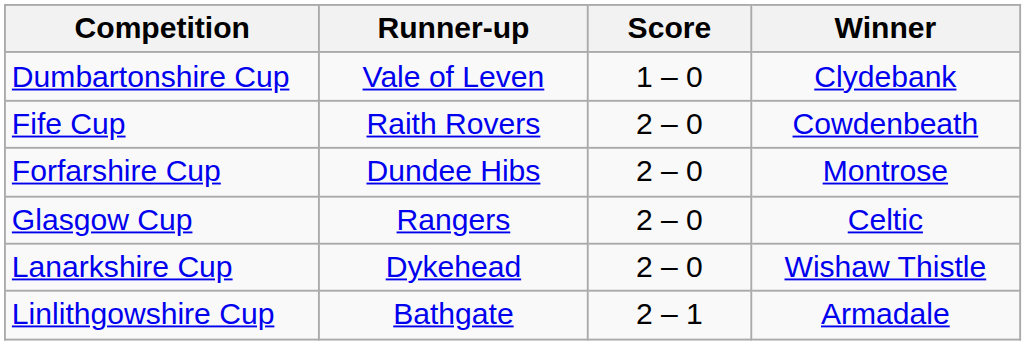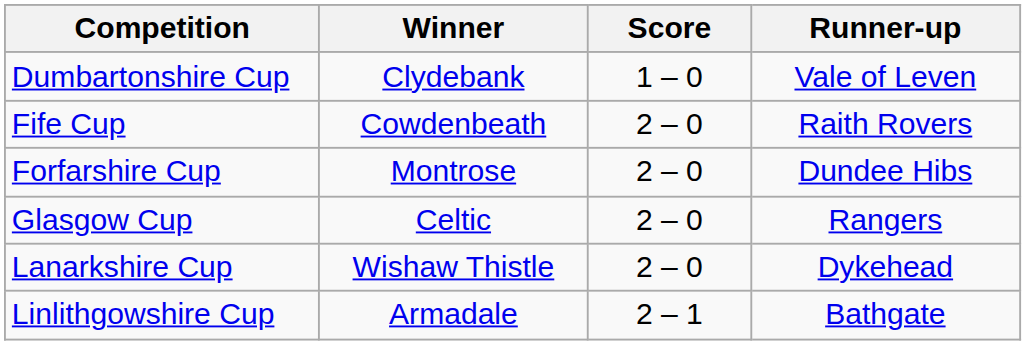columns swapped: Winner <-> Runner-up
